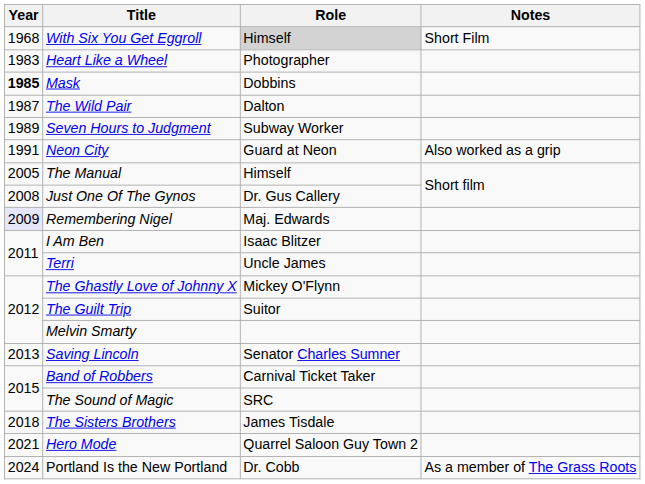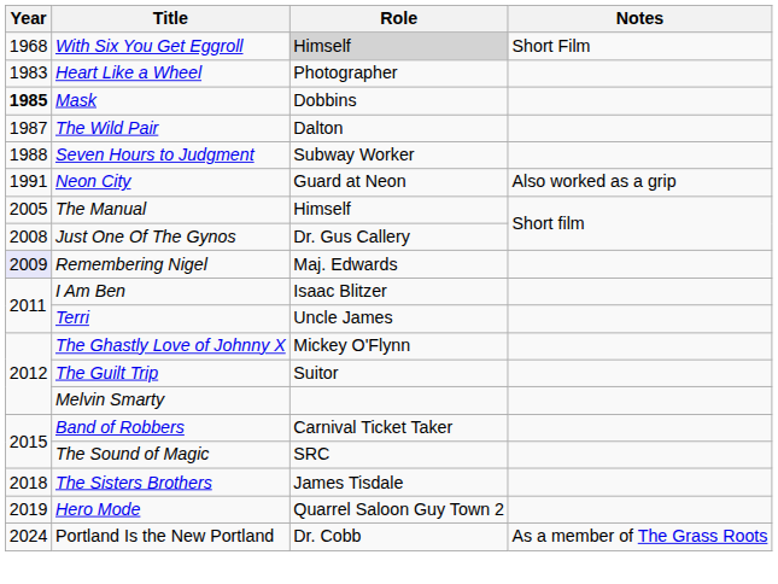Seven Hours to Judgment | Year: 1989 -> 1988
- row: 2013 | Saving Lincoln | Senator Charles Sumner
Hero Mode | Year: 2021 -> 2019
